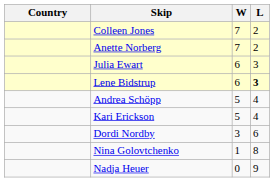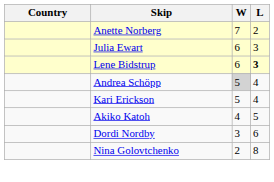- row: Colleen Jones | 7 | 2
Andrea Schöpp | W: no background -> lightgrey background
+ row: Akiko Katoh | 4 | 5
Nina Golovtchenko | W: 1 -> 2
- row: Nadja Heuer | 0 | 9
